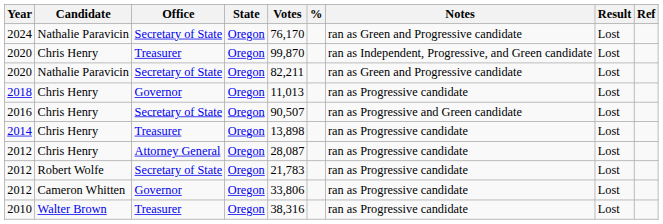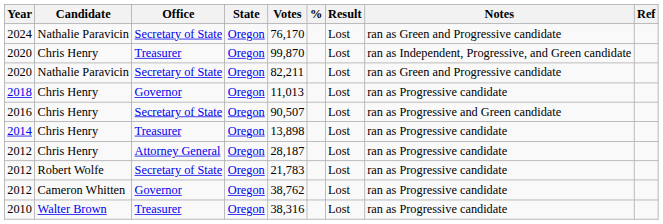columns swapped: Result <-> Notes
2012 / Chris Henry | Votes: 28,087 -> 28,187
2012 / Cameron Whitten | Votes: 33,806 -> 38,762
